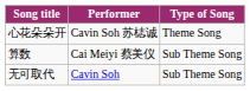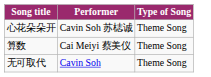算数 | Type of Song: Sub Theme Song -> Theme Song
无可取代 | Type of Song: Sub Theme Song -> Theme Song
